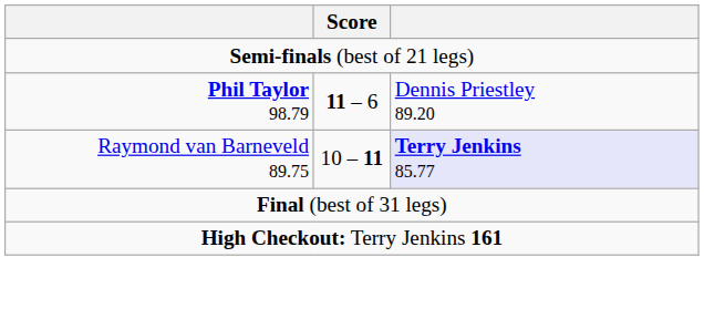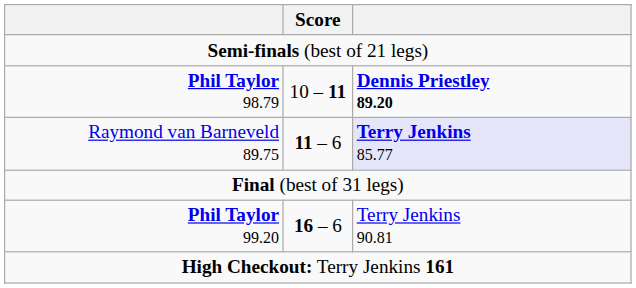Phil Taylor 98.79 | Score: 11 – 6 -> 10 – 11
Phil Taylor 98.79 | column 3: normal -> bold
Raymond van Barneveld 89.75 | Score: 10 – 11 -> 11 – 6
+ row: Phil Taylor 99.20 | 16 – 6 | Terry Jenkins 90.81
